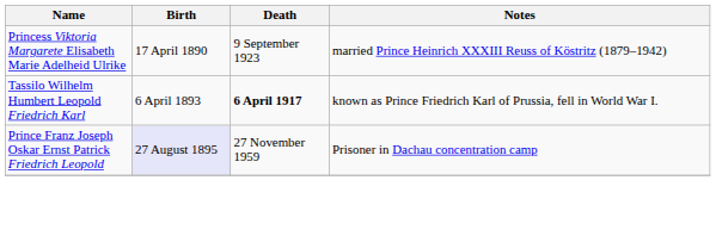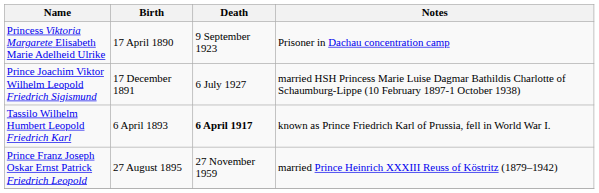Princess Viktoria Margarete Elisabeth Marie Adelheid Ulrike | Notes: married Prince Heinrich XXXIII Reuss of Köstritz (1879–1942) -> Prisoner in Dachau concentration camp
+ row: Prince Joachim Viktor Wilhelm Leopold Friedrich Sigismund | 17 December 1891 | 6 July 1927 | married HSH Princess Marie Luise Dagmar Bathildis Charlotte of Schaumburg-Lippe (10 February 1897-1 October 1938)
Prince Franz Joseph Oskar Ernst Patrick Friedrich Leopold | Birth: lavender background -> no background
Prince Franz Joseph Oskar Ernst Patrick Friedrich Leopold | Notes: Prisoner in Dachau concentration camp -> married Prince Heinrich XXXIII Reuss of Köstritz (1879–1942)
